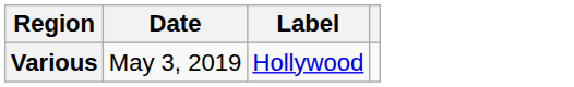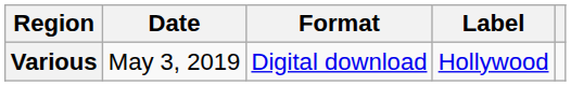+ column: Format | Digital download
